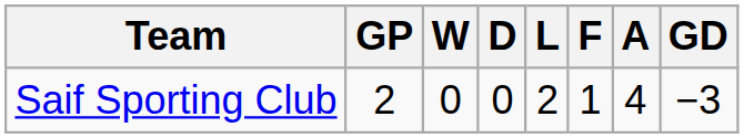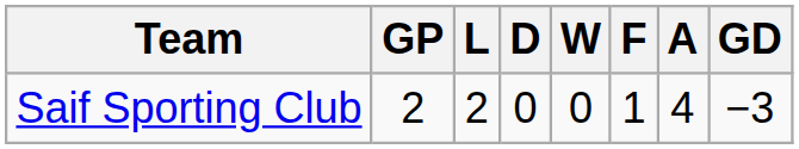columns swapped: W <-> L
